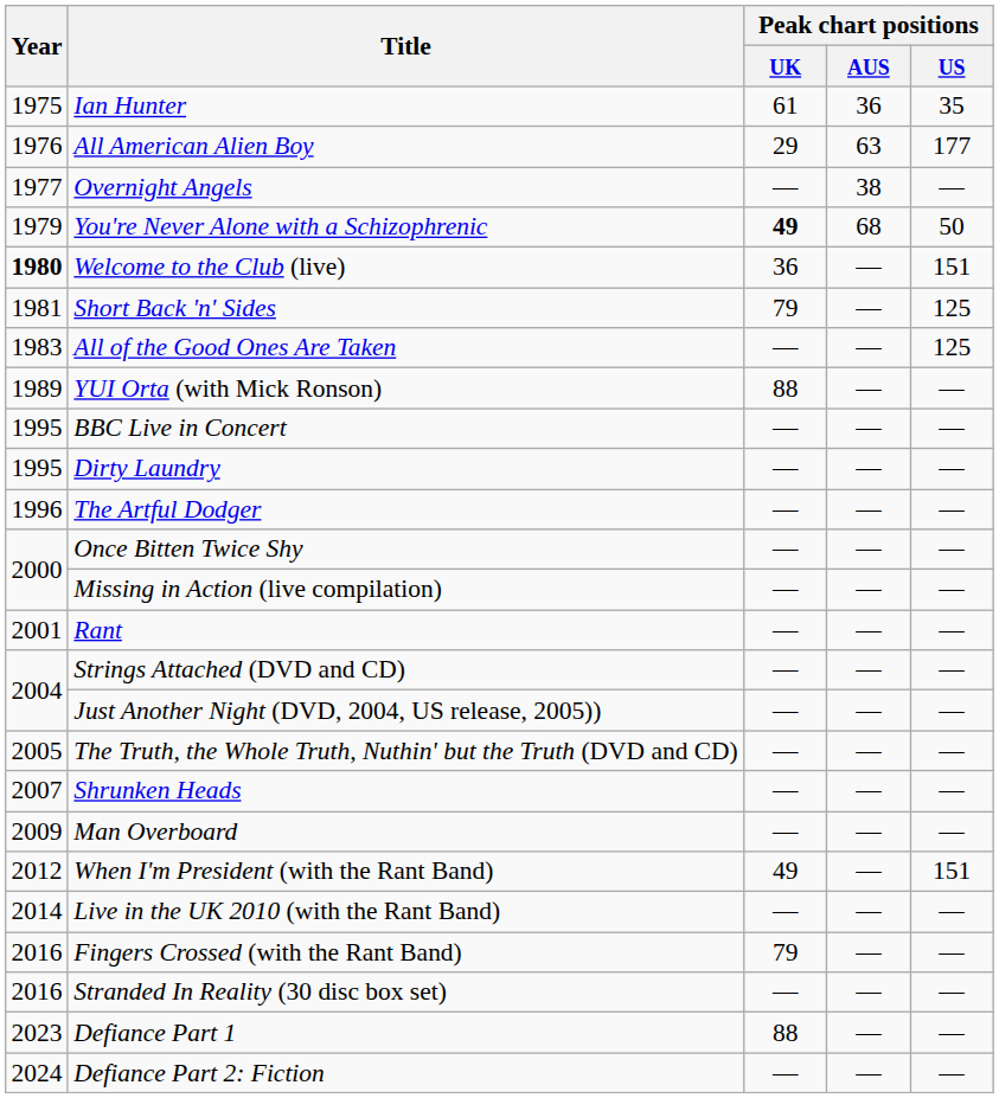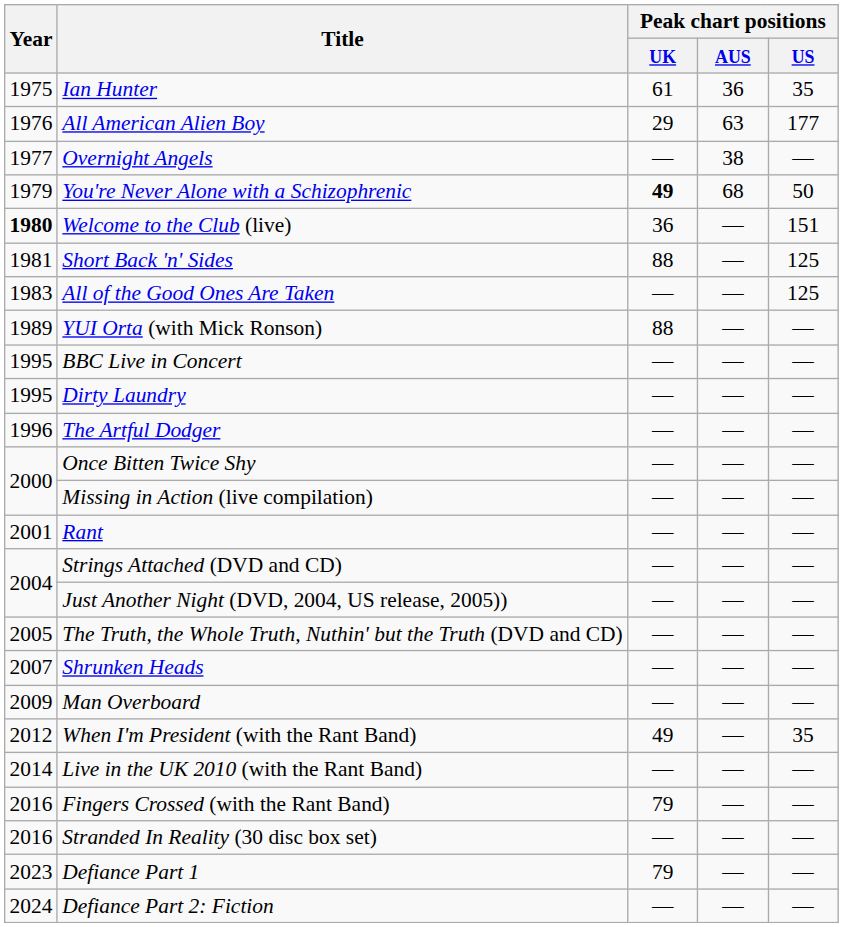Short Back 'n' Sides | Peak chart positions / UK: 79 -> 88
When I'm President (with the Rant Band) | Peak chart positions / US: 151 -> 35
Defiance Part 1 | Peak chart positions / UK: 88 -> 79
